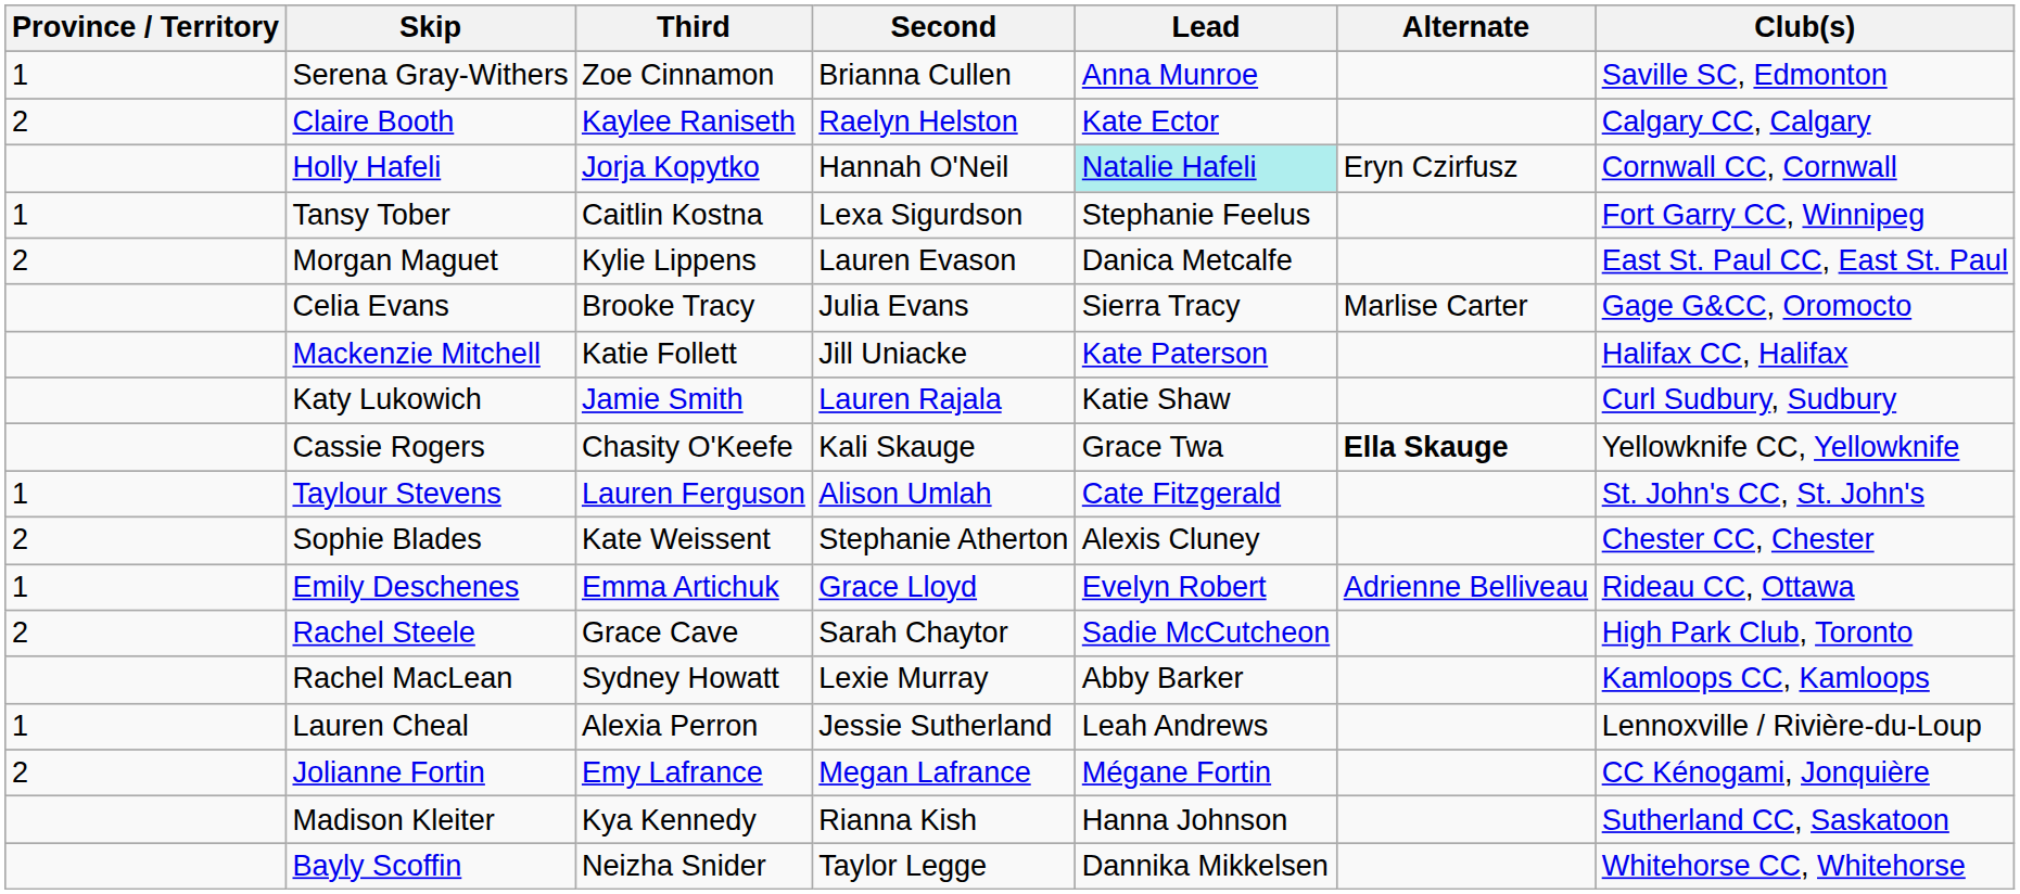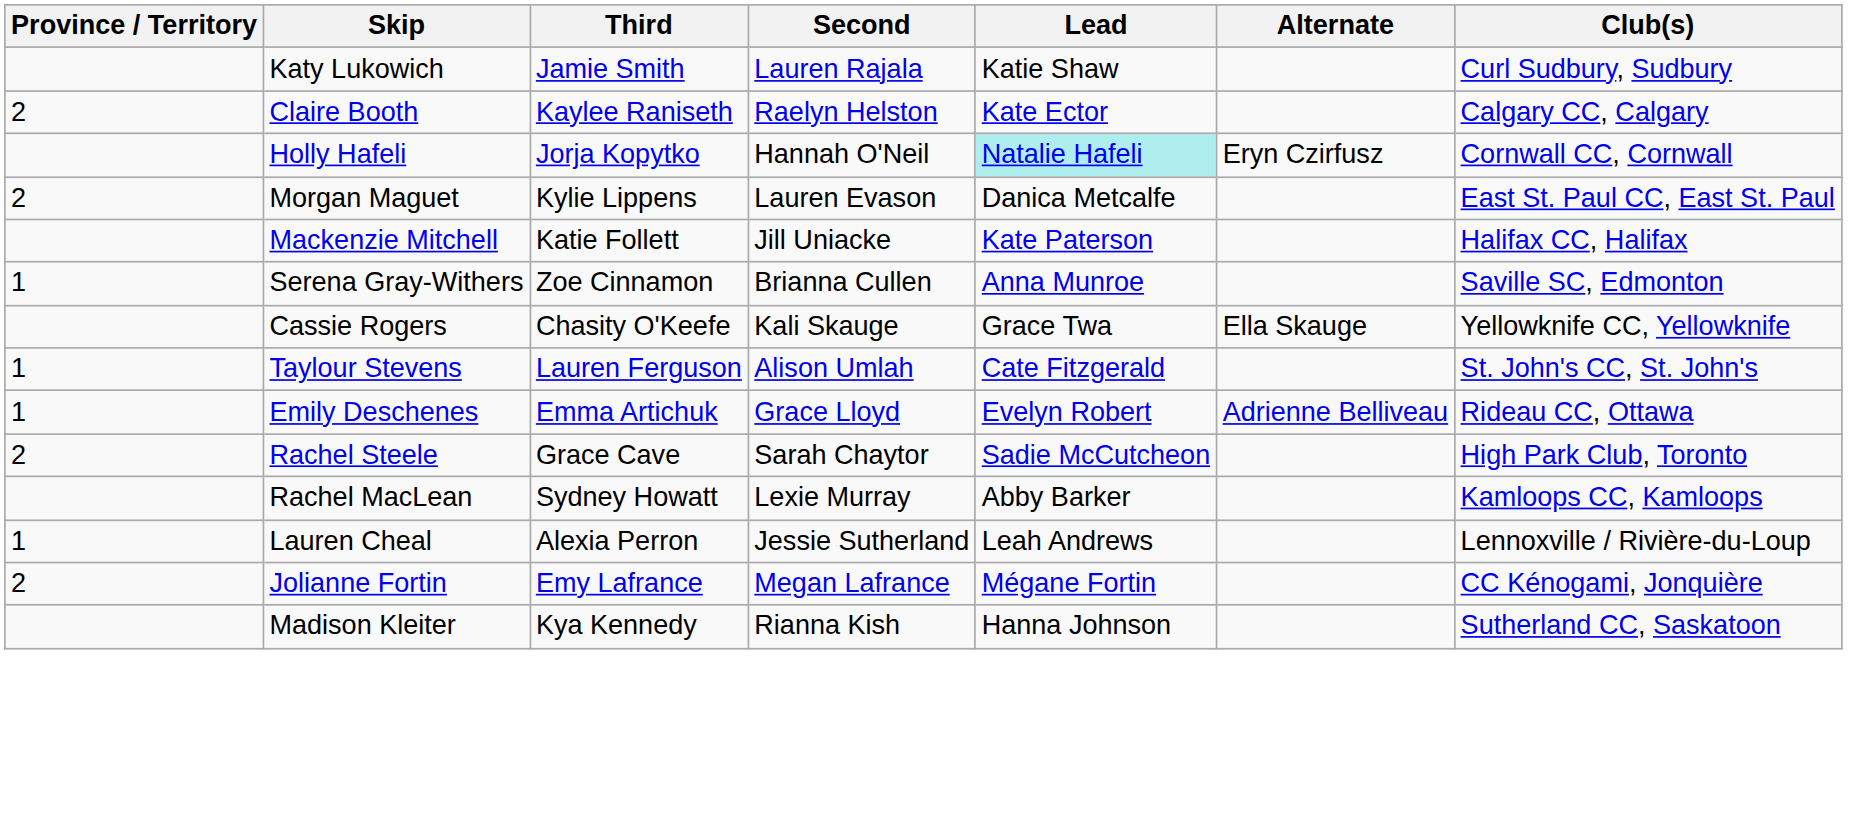rows swapped: Serena Gray-Withers <-> Katy Lukowich
- row: 1 | Tansy Tober | Caitlin Kostna | Lexa Sigurdson | Stephanie Feelus | Fort Garry CC, Winnipeg
- row: Celia Evans | Brooke Tracy | Julia Evans | Sierra Tracy | Marlise Carter | Gage G&CC, Oromocto
Cassie Rogers | Alternate: bold -> normal
- row: 2 | Sophie Blades | Kate Weissent | Stephanie Atherton | Alexis Cluney | Chester CC, Chester
- row: Bayly Scoffin | Neizha Snider | Taylor Legge | Dannika Mikkelsen | Whitehorse CC, Whitehorse
